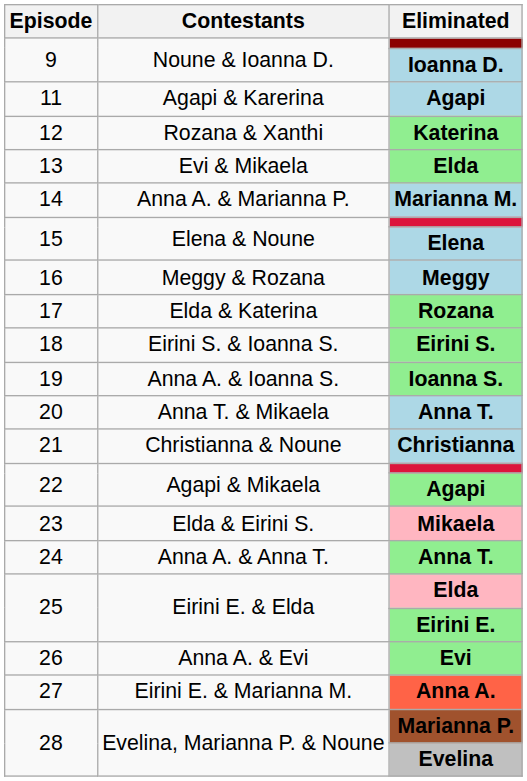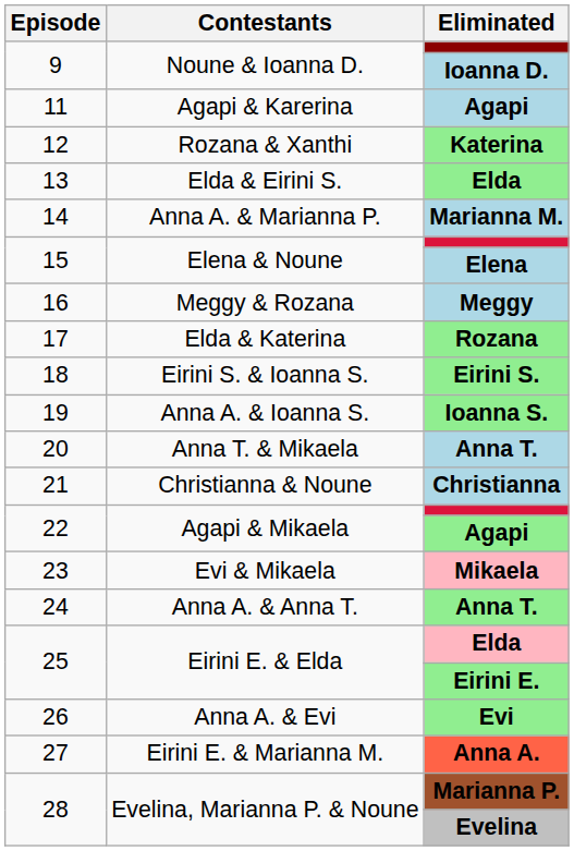13 | Contestants: Evi & Mikaela -> Elda & Eirini S.
23 | Contestants: Elda & Eirini S. -> Evi & Mikaela
